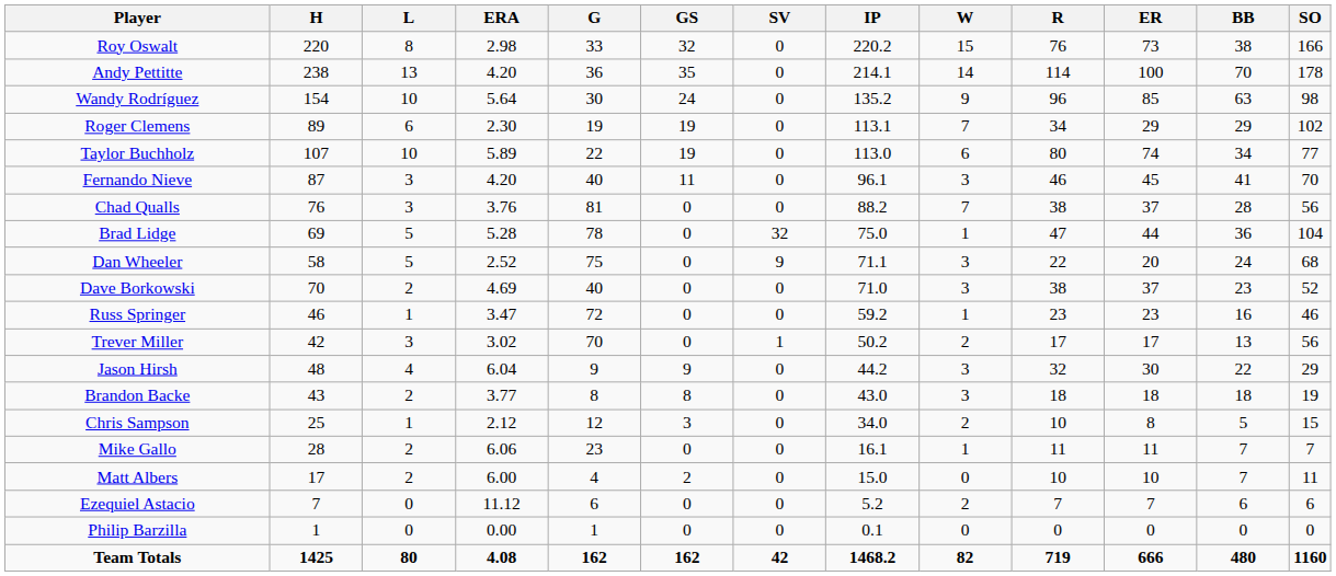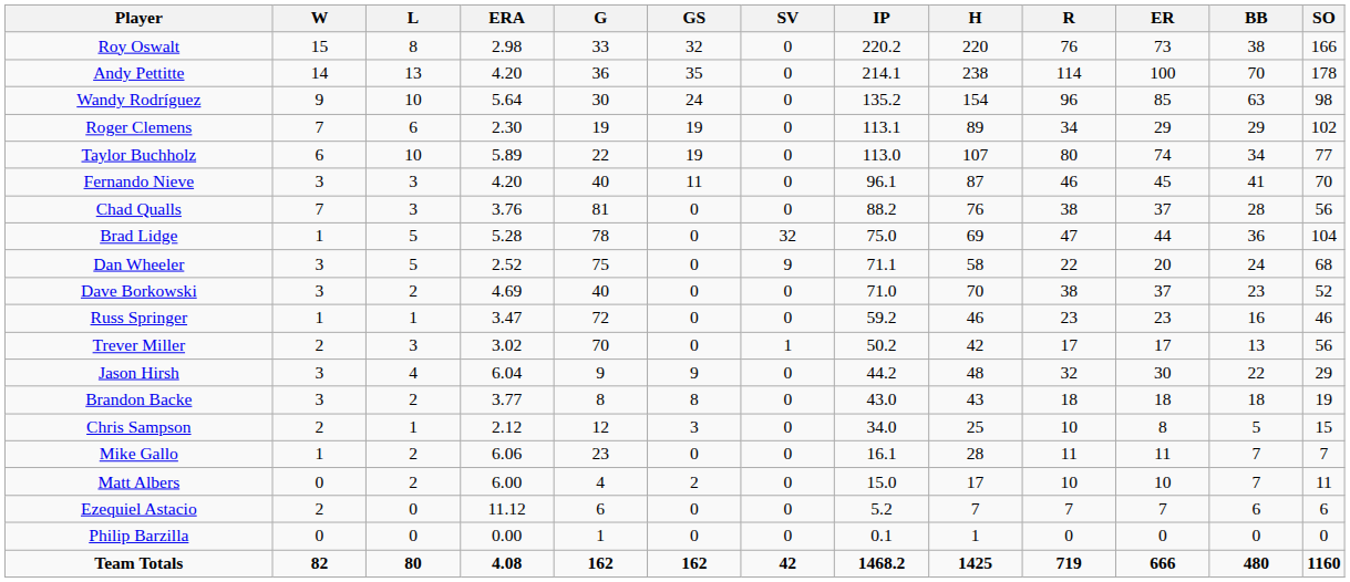columns swapped: W <-> H
